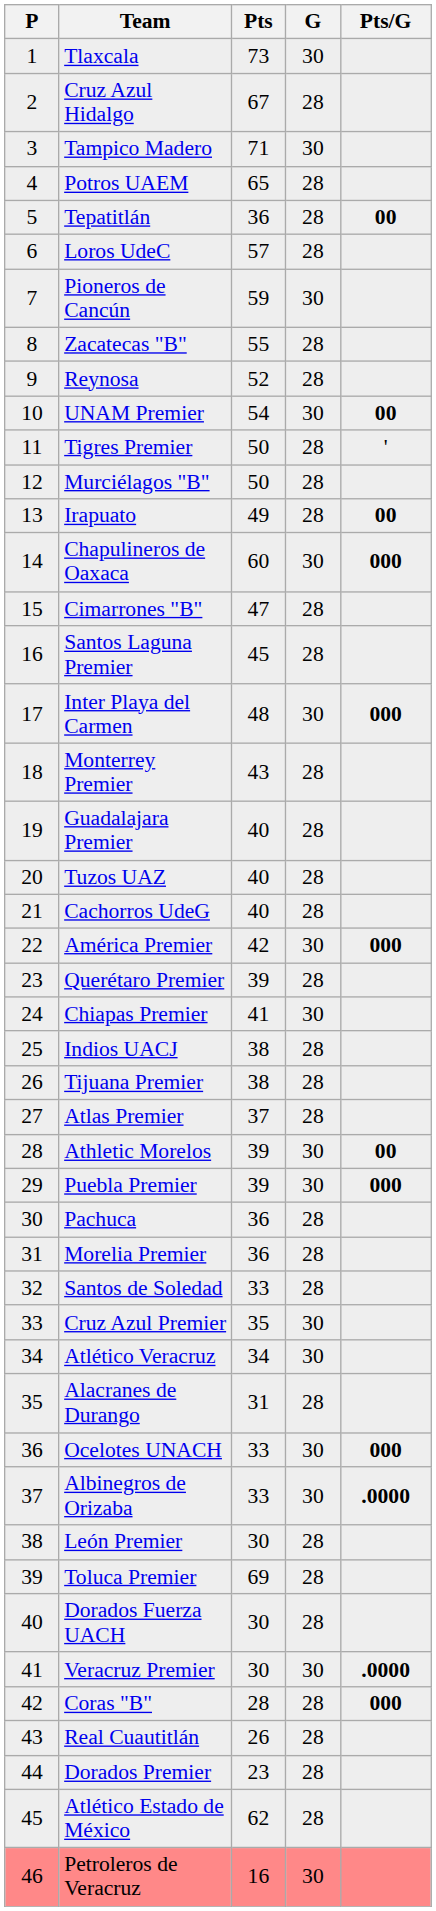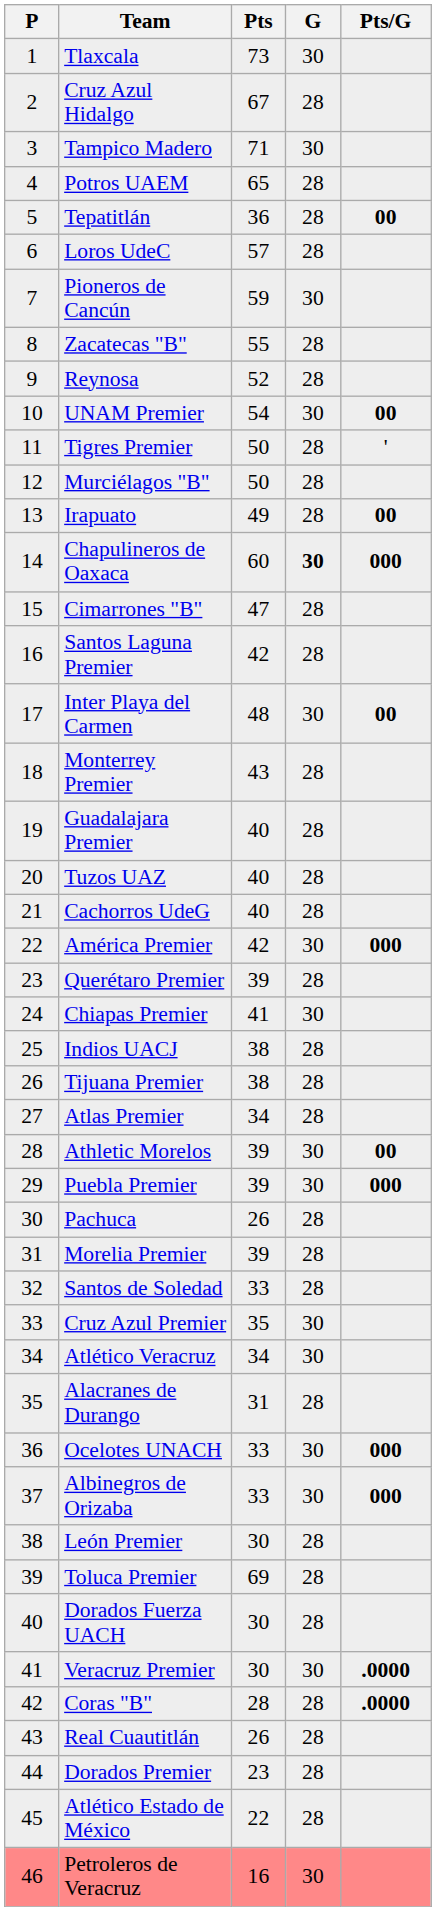Chapulineros de Oaxaca | G: normal -> bold
Santos Laguna Premier | Pts: 45 -> 42
Inter Playa del Carmen | Pts/G: 000 -> 00
Atlas Premier | Pts: 37 -> 34
Pachuca | Pts: 36 -> 26
Morelia Premier | Pts: 36 -> 39
Albinegros de Orizaba | Pts/G: .0000 -> 000
Coras "B" | Pts/G: 000 -> .0000
Atlético Estado de México | Pts: 62 -> 22
